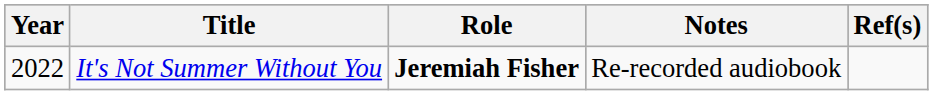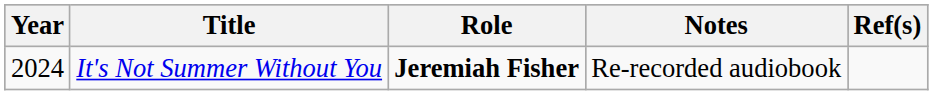It's Not Summer Without You | Year: 2022 -> 2024
